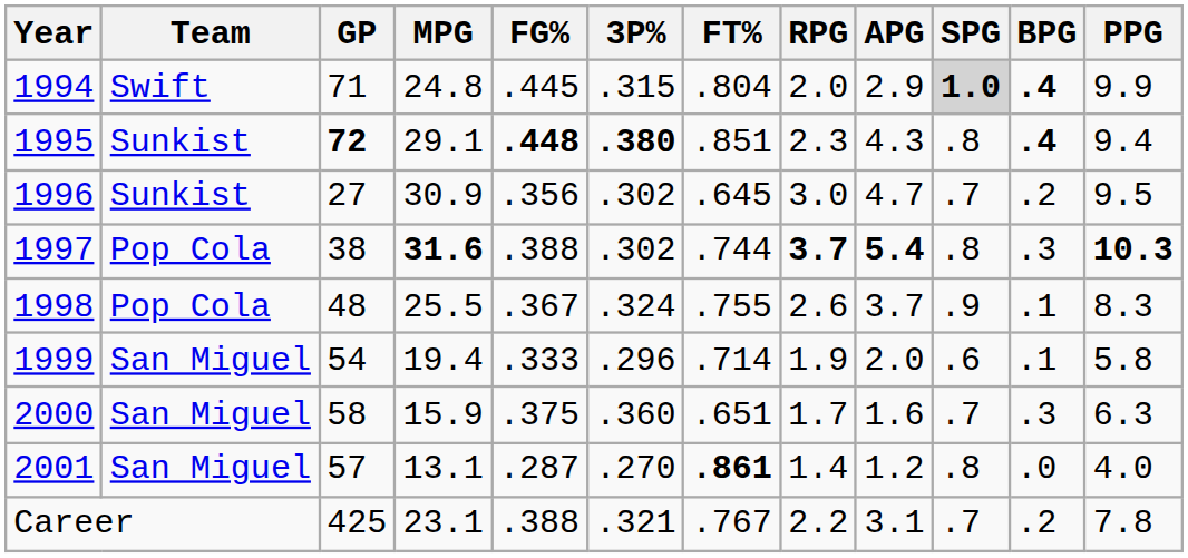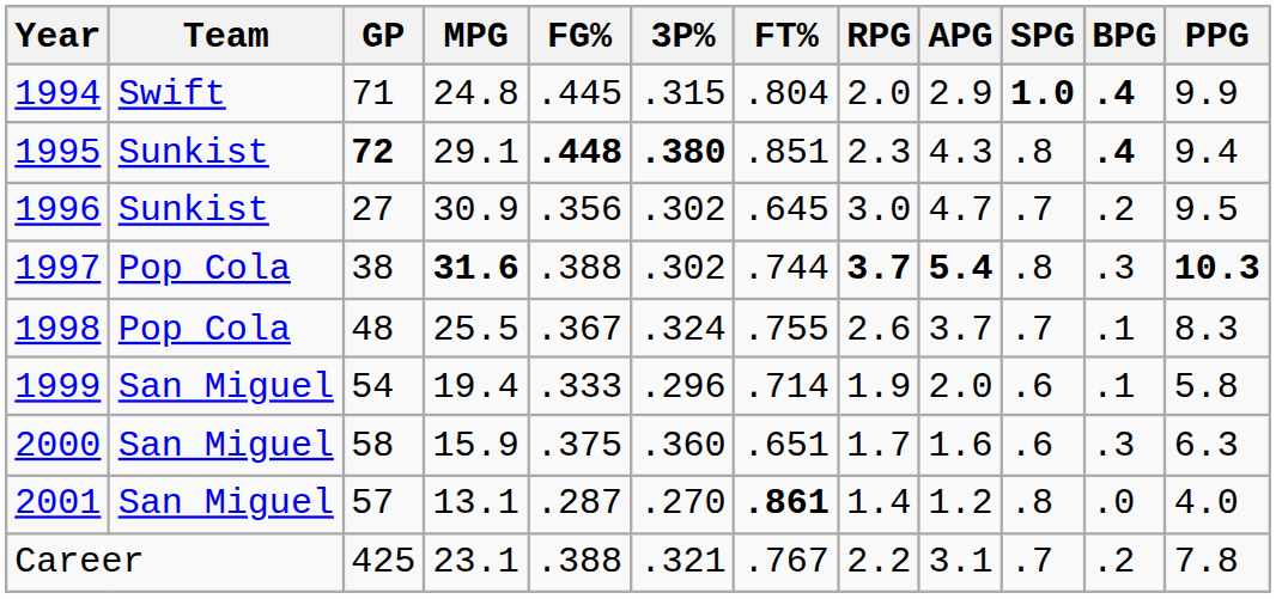1994 | SPG: lightgrey background -> no background
1998 | SPG: .9 -> .7
2000 | SPG: .7 -> .6
